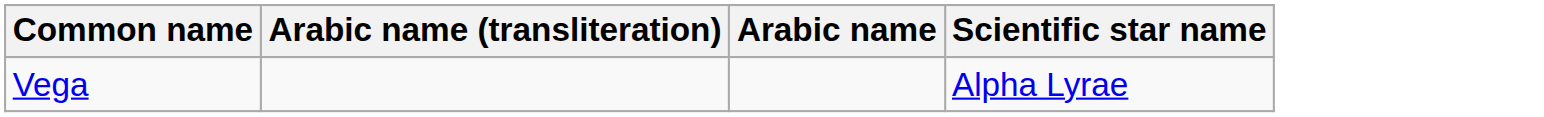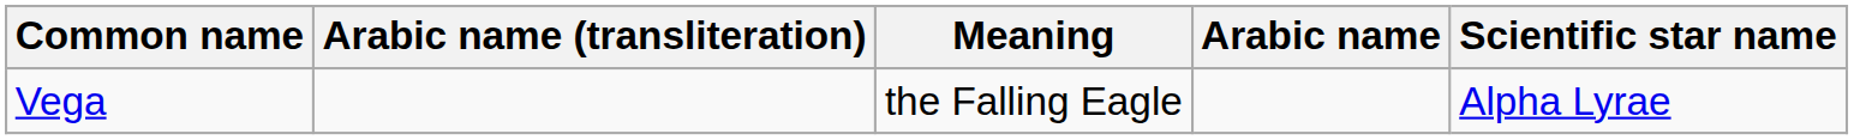+ column: Meaning | the Falling Eagle
